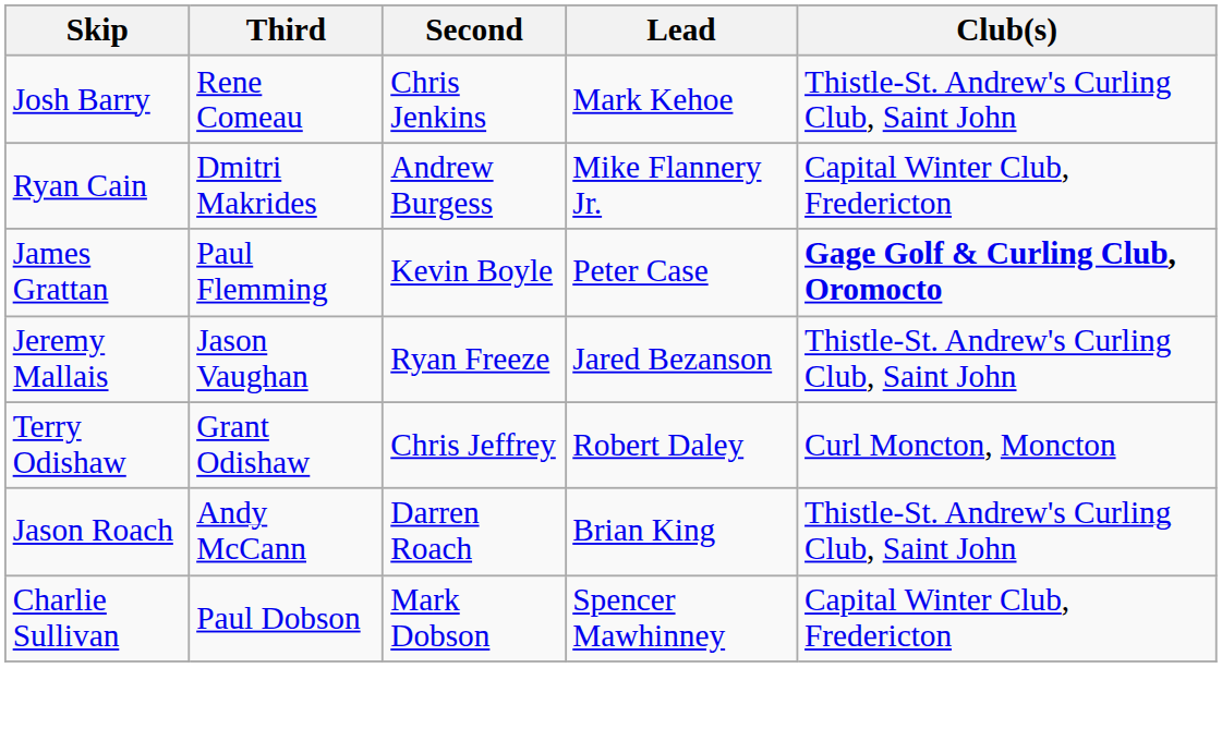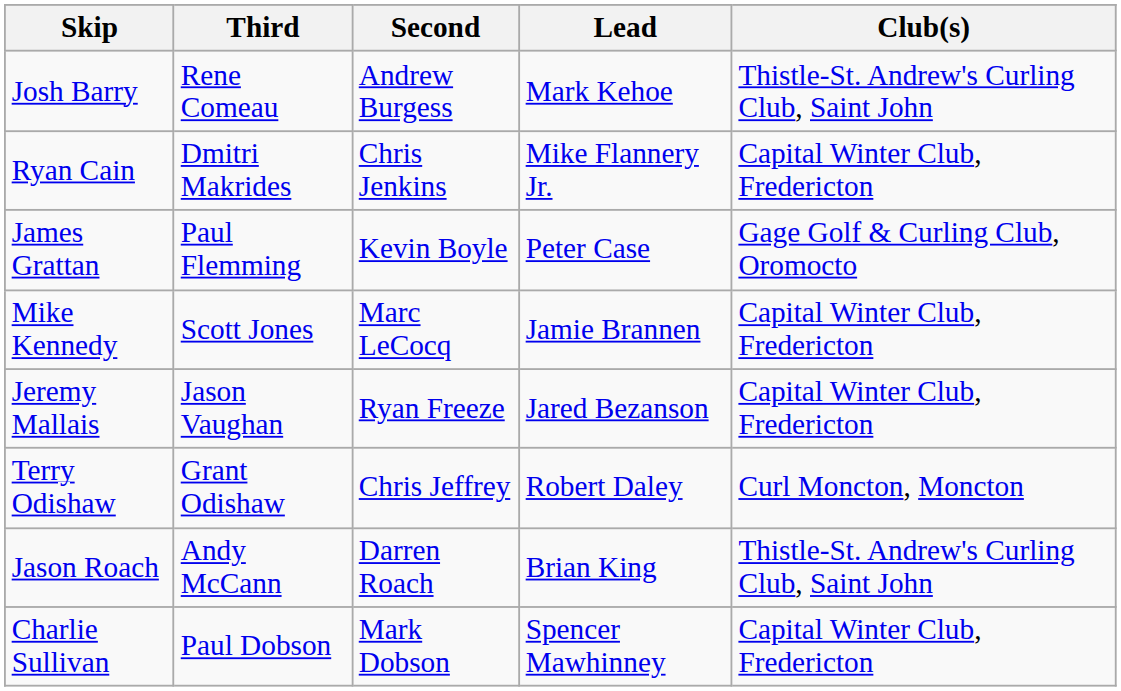Josh Barry | Second: Chris Jenkins -> Andrew Burgess
Ryan Cain | Second: Andrew Burgess -> Chris Jenkins
James Grattan | Club(s): bold -> normal
+ row: Mike Kennedy | Scott Jones | Marc LeCocq | Jamie Brannen | Capital Winter Club, Fredericton
Jeremy Mallais | Club(s): Thistle-St. Andrew's Curling Club, Saint John -> Capital Winter Club, Fredericton
